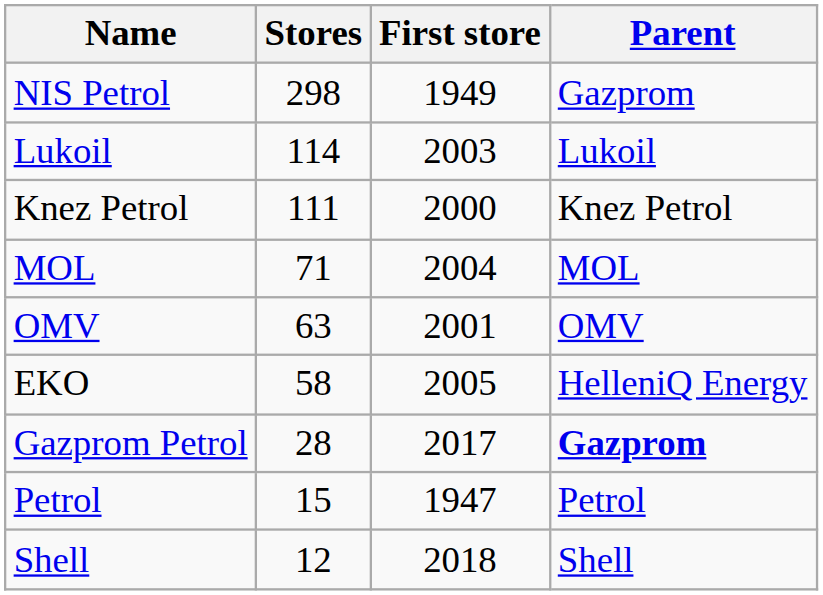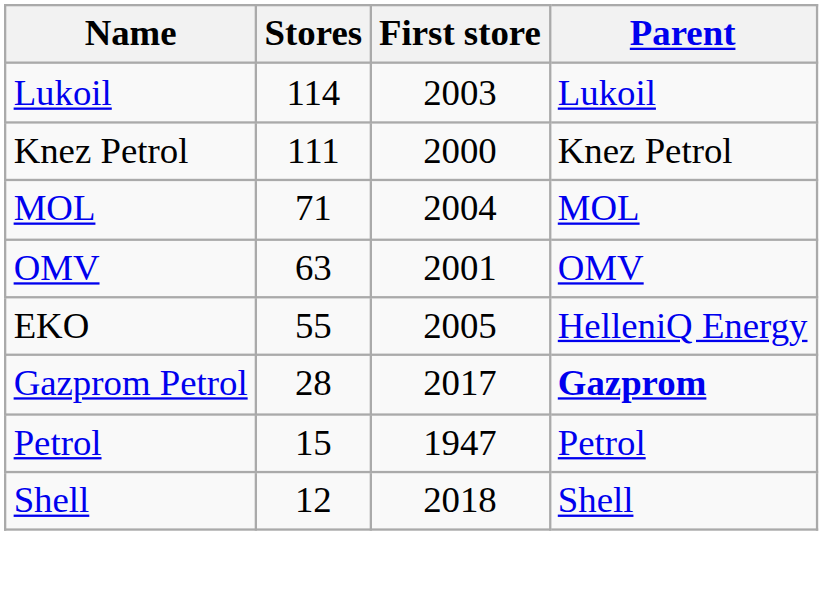- row: NIS Petrol | 298 | 1949 | Gazprom
EKO | Stores: 58 -> 55
